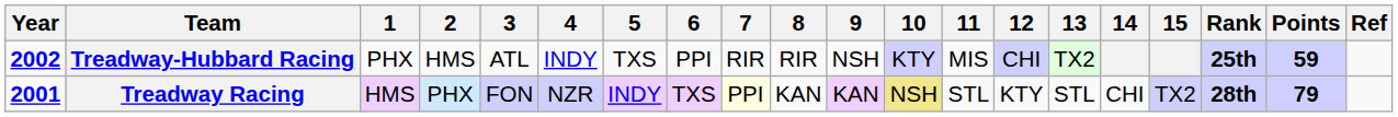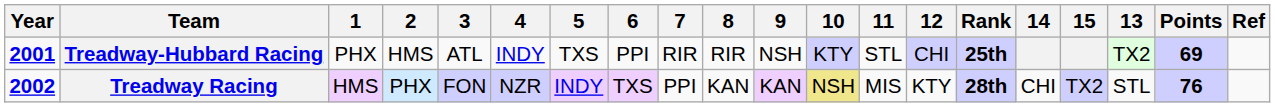columns swapped: 13 <-> Rank
Treadway-Hubbard Racing | Year: 2002 -> 2001
Treadway-Hubbard Racing | 11: MIS -> STL
Treadway-Hubbard Racing | Points: 59 -> 69
Treadway Racing | Year: 2001 -> 2002
Treadway Racing | 7: lightyellow background -> no background
Treadway Racing | 11: STL -> MIS
Treadway Racing | Points: 79 -> 76
